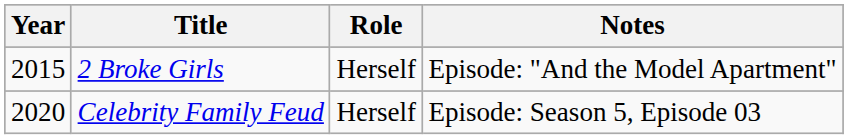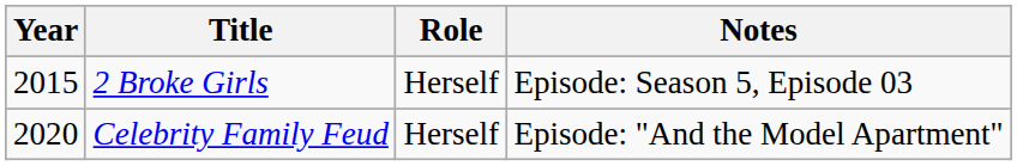2 Broke Girls | Notes: Episode: "And the Model Apartment" -> Episode: Season 5, Episode 03
Celebrity Family Feud | Notes: Episode: Season 5, Episode 03 -> Episode: "And the Model Apartment"
